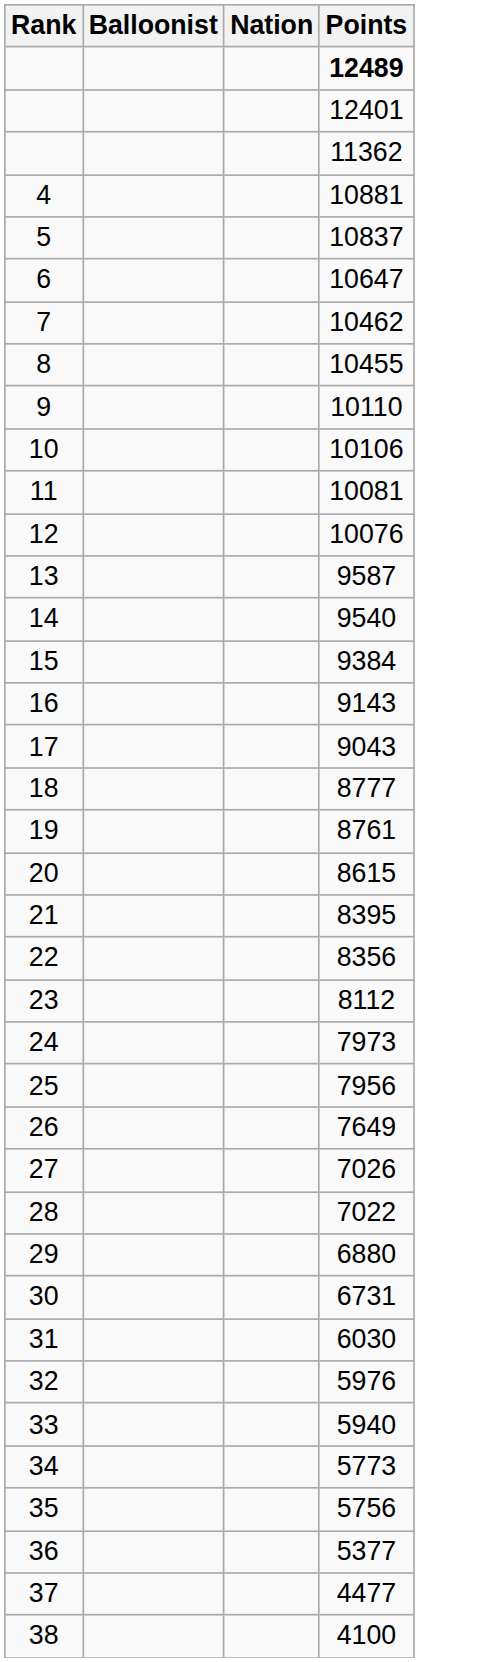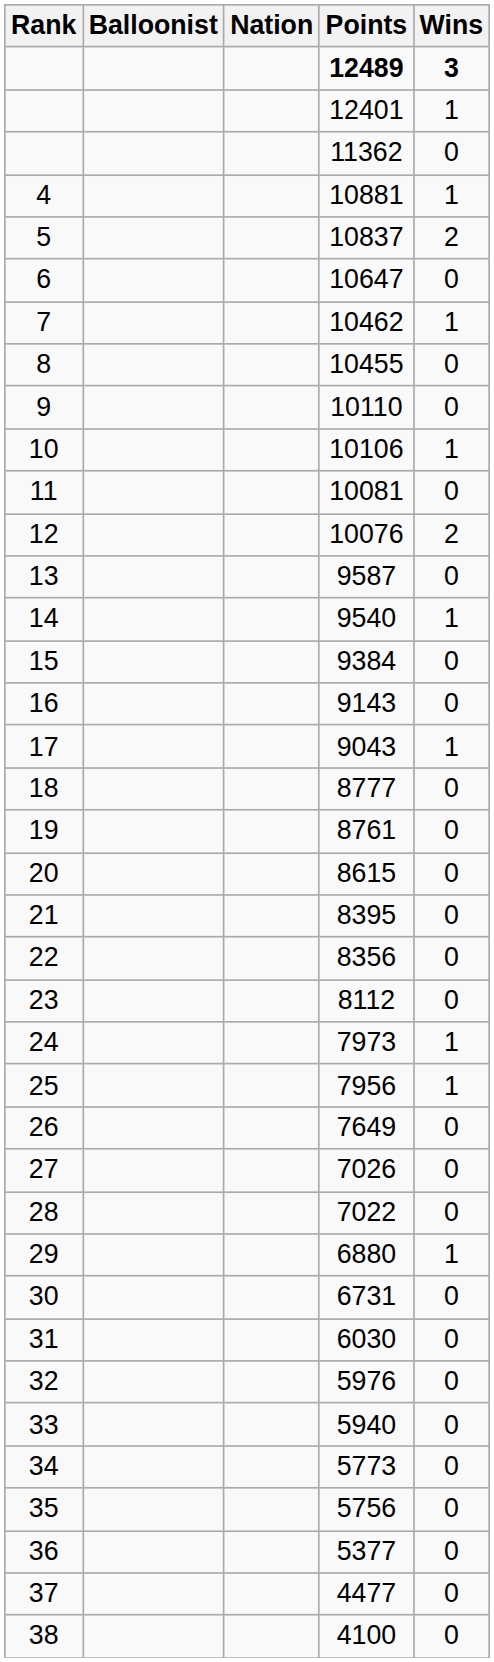+ column: Wins | 3 | 1 | 0 | 1 | 2 | 0 | 1 | 0 | 0 | 1 | 0 | 2 | 0 | 1 | 0 | 0 | 1 | 0 | 0 | 0 | 0 | 0 | 0 | 1 | 1 | 0 | 0 | 0 | 1 | 0 | 0 | 0 | 0 | 0 | 0 | 0 | 0 | 0
